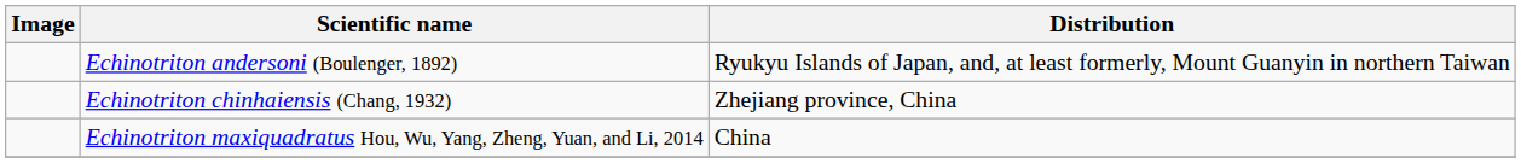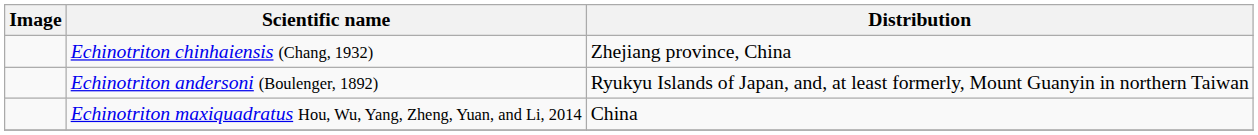rows swapped: Echinotriton andersoni (Boulenger, 1892) <-> Echinotriton chinhaiensis (Chang, 1932)
